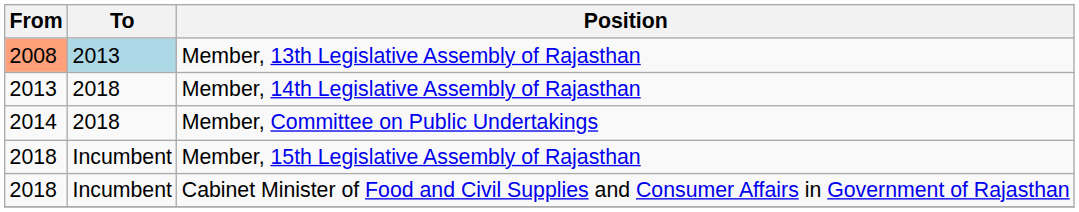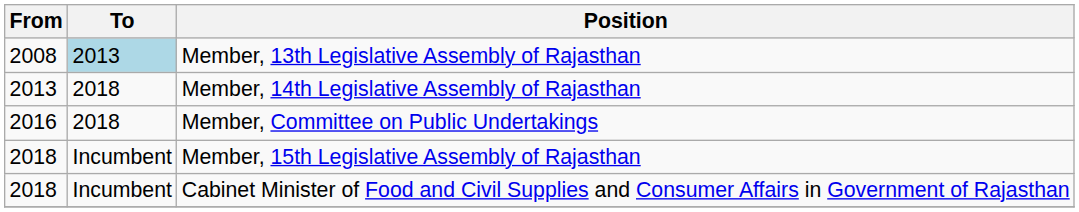Member, 13th Legislative Assembly of Rajasthan | From: lightsalmon background -> no background
Member, Committee on Public Undertakings | From: 2014 -> 2016
